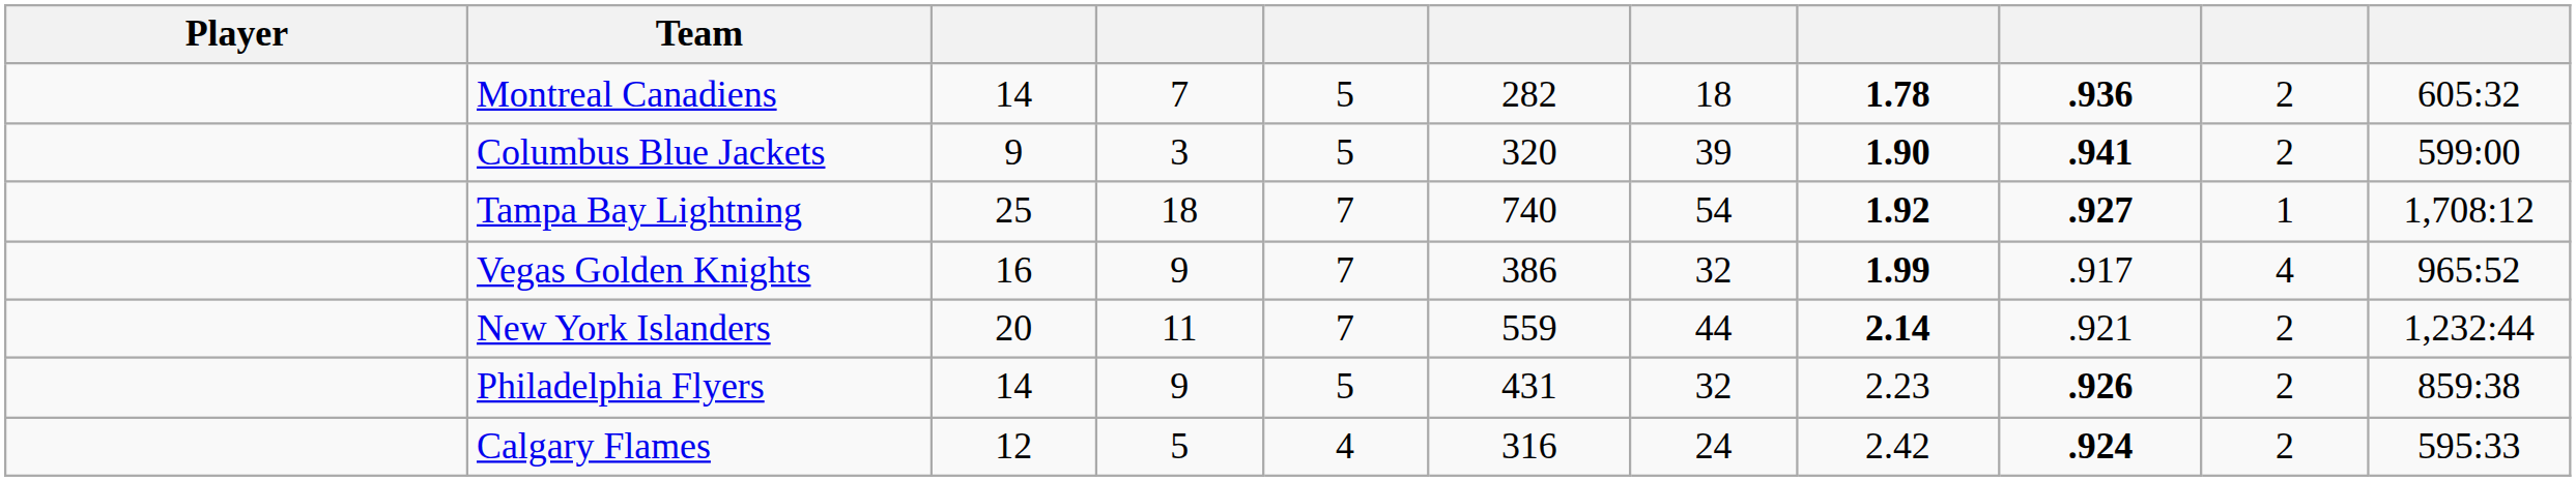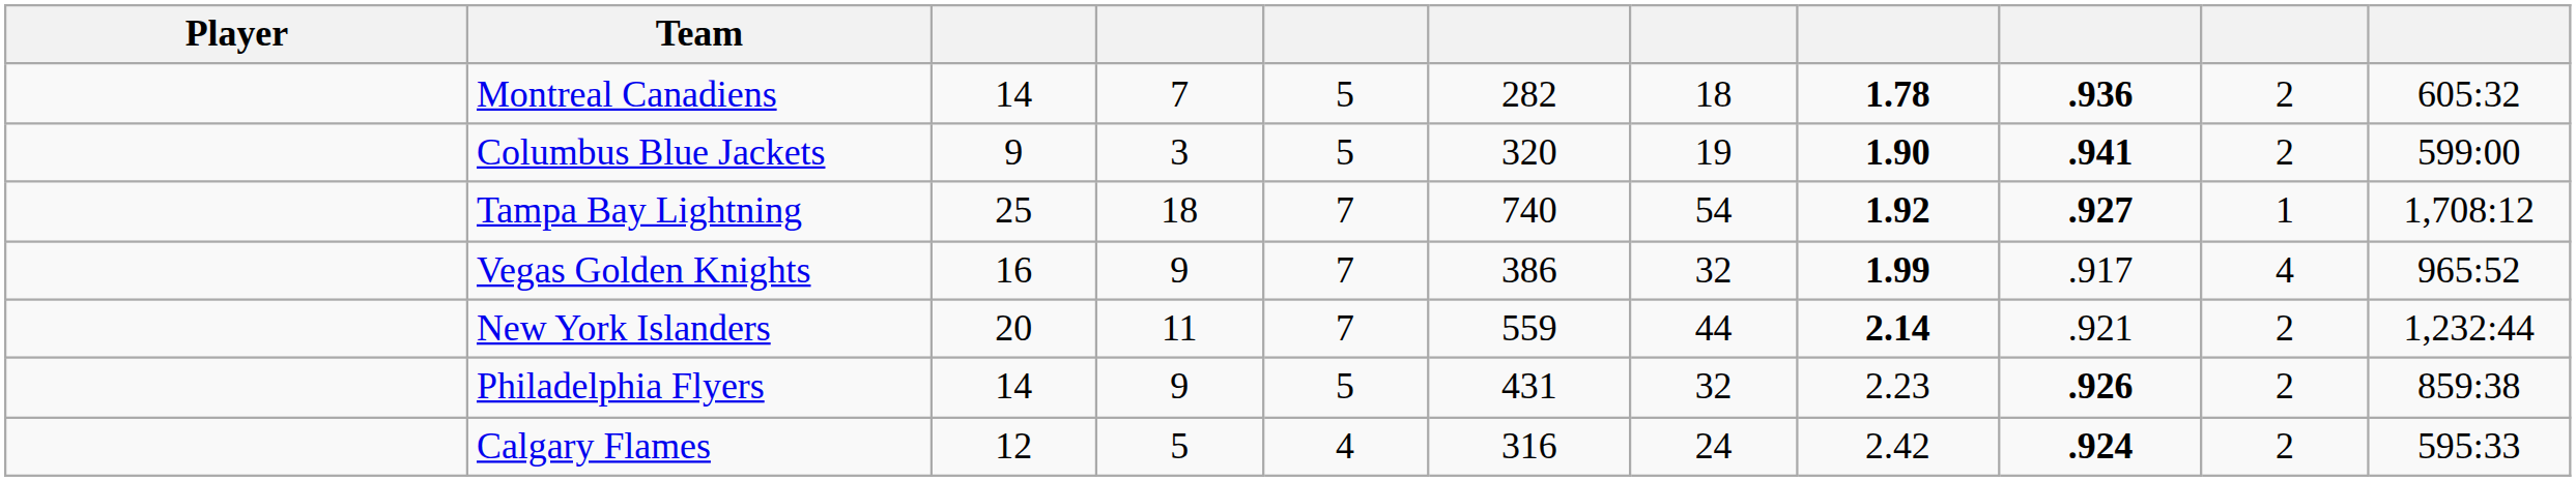Columbus Blue Jackets | column 7: 39 -> 19
